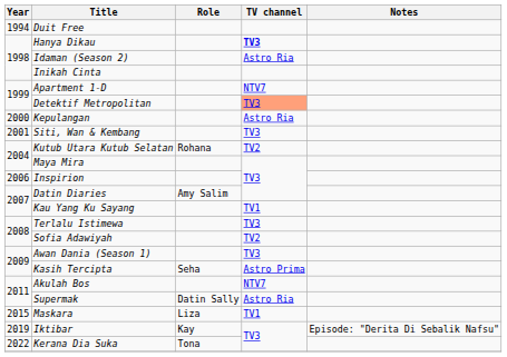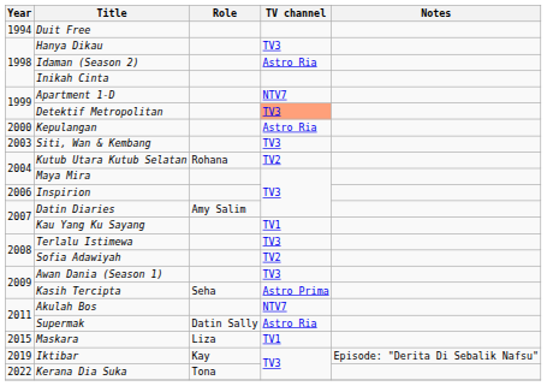Hanya Dikau | TV channel: bold -> normal
Siti, Wan & Kembang | Year: 2001 -> 2003
